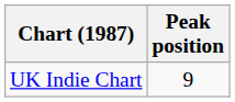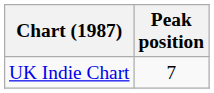UK Indie Chart | Peak position: 9 -> 7
